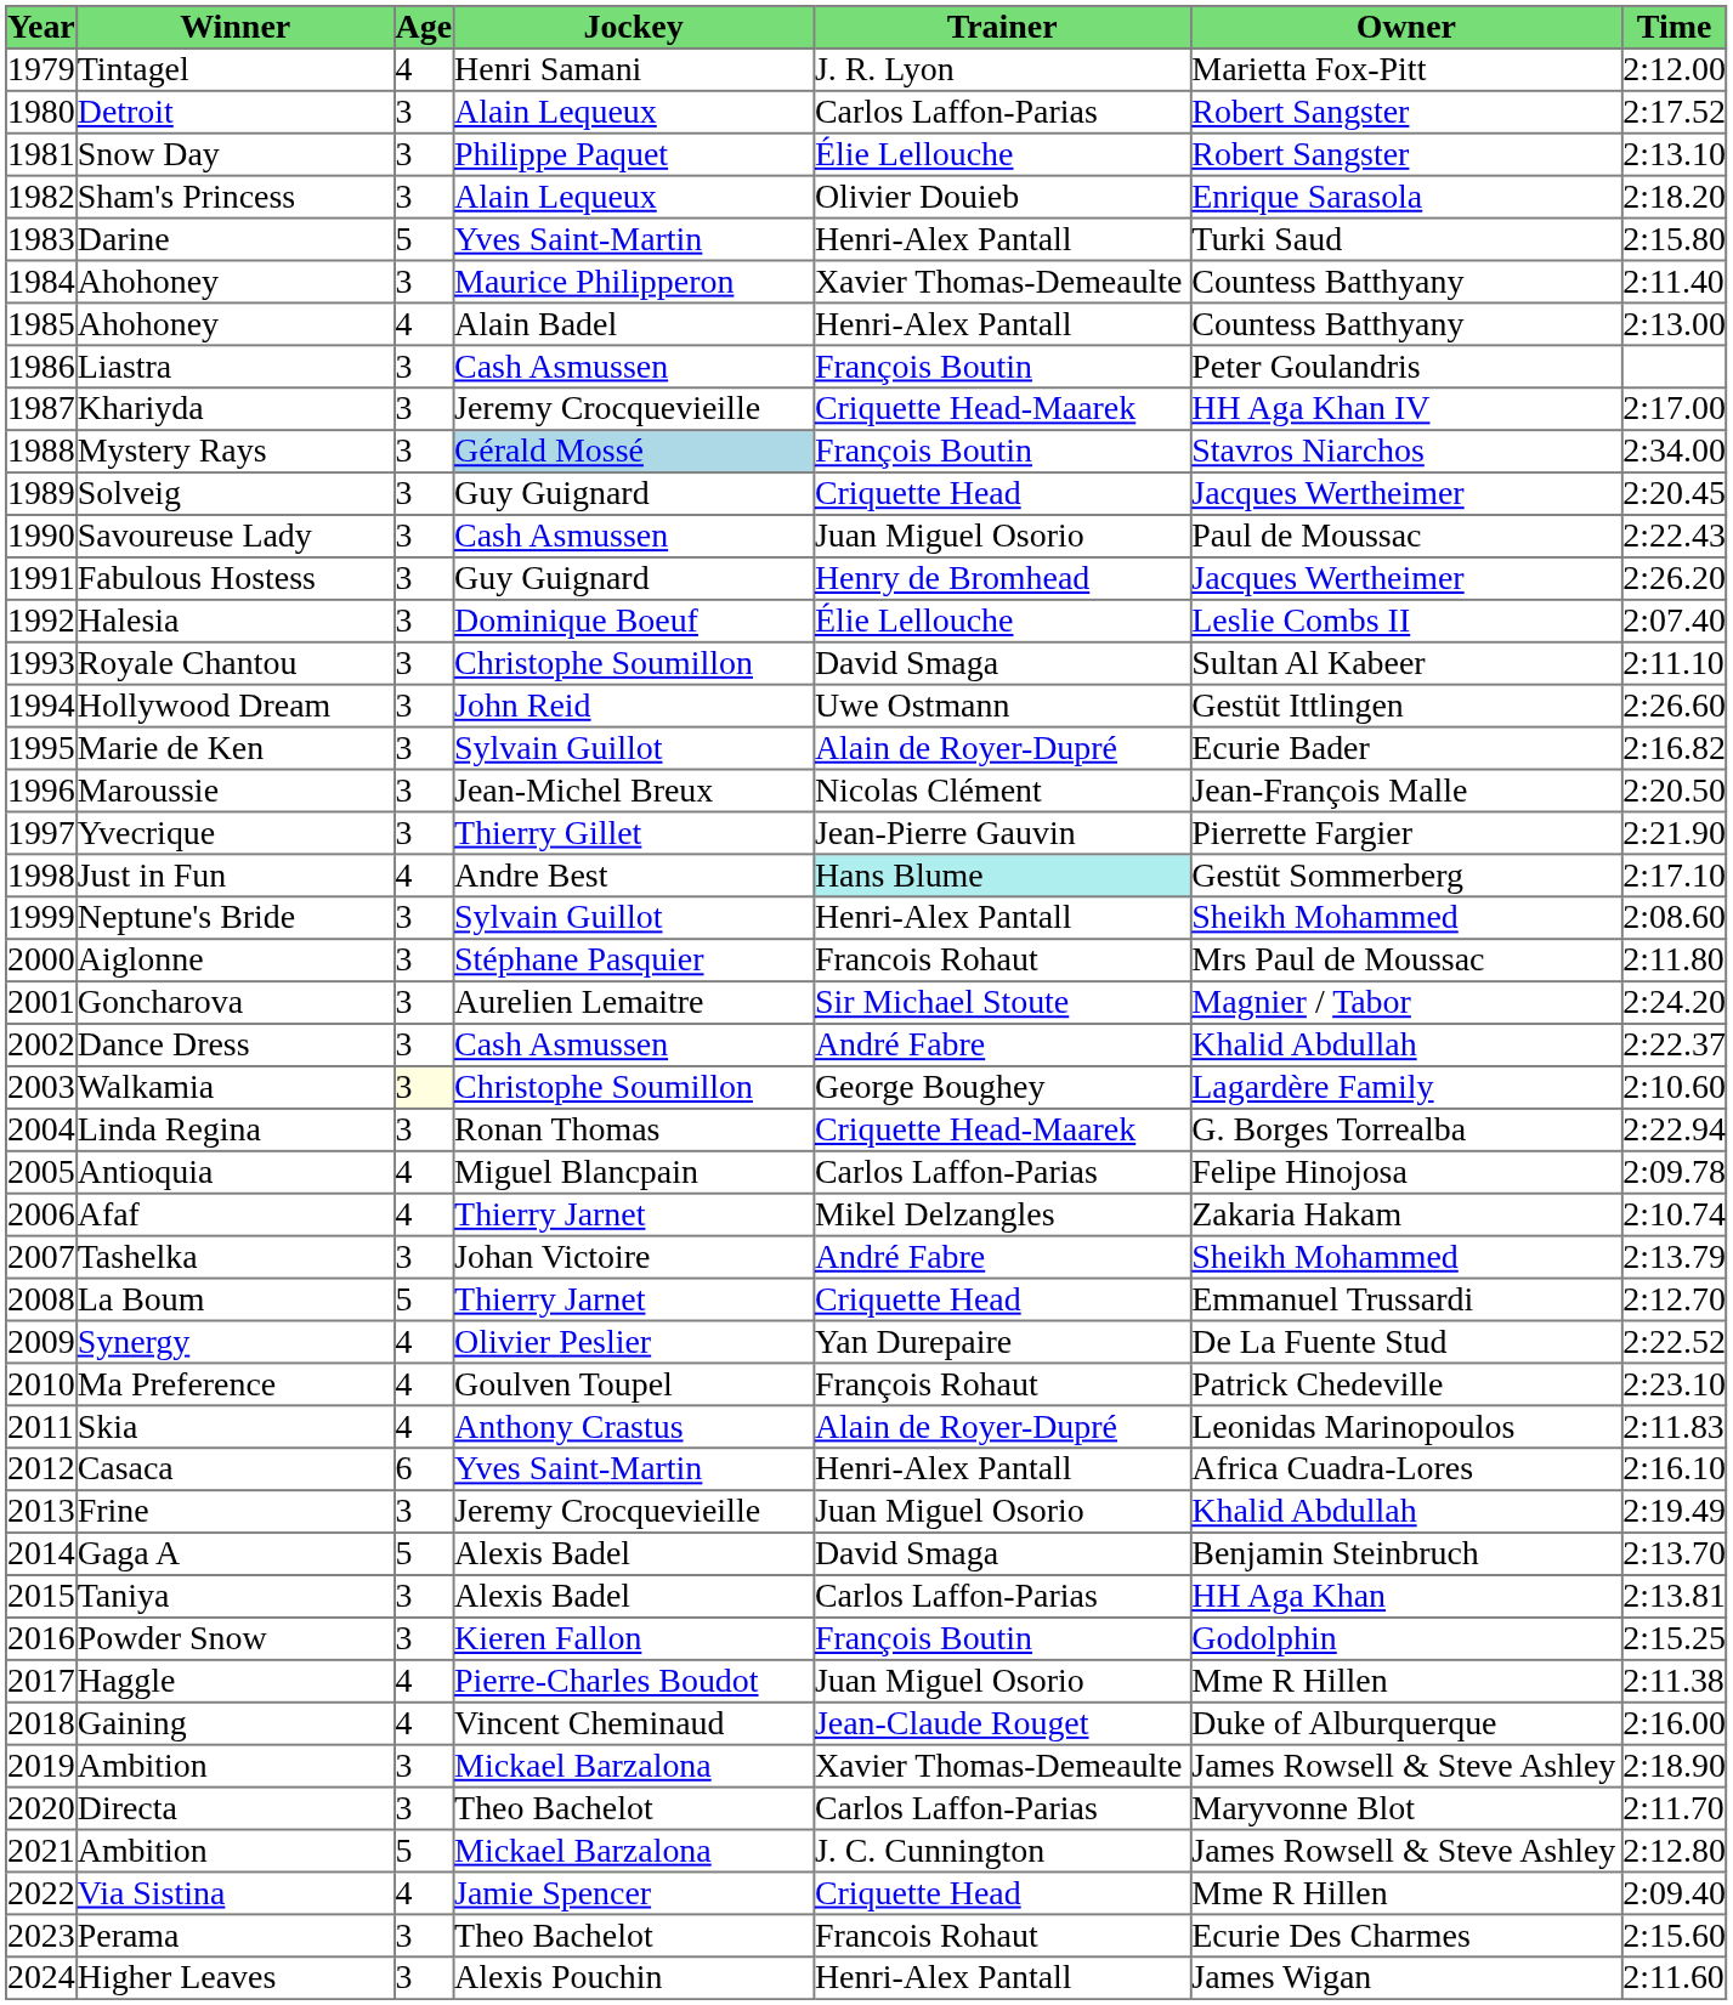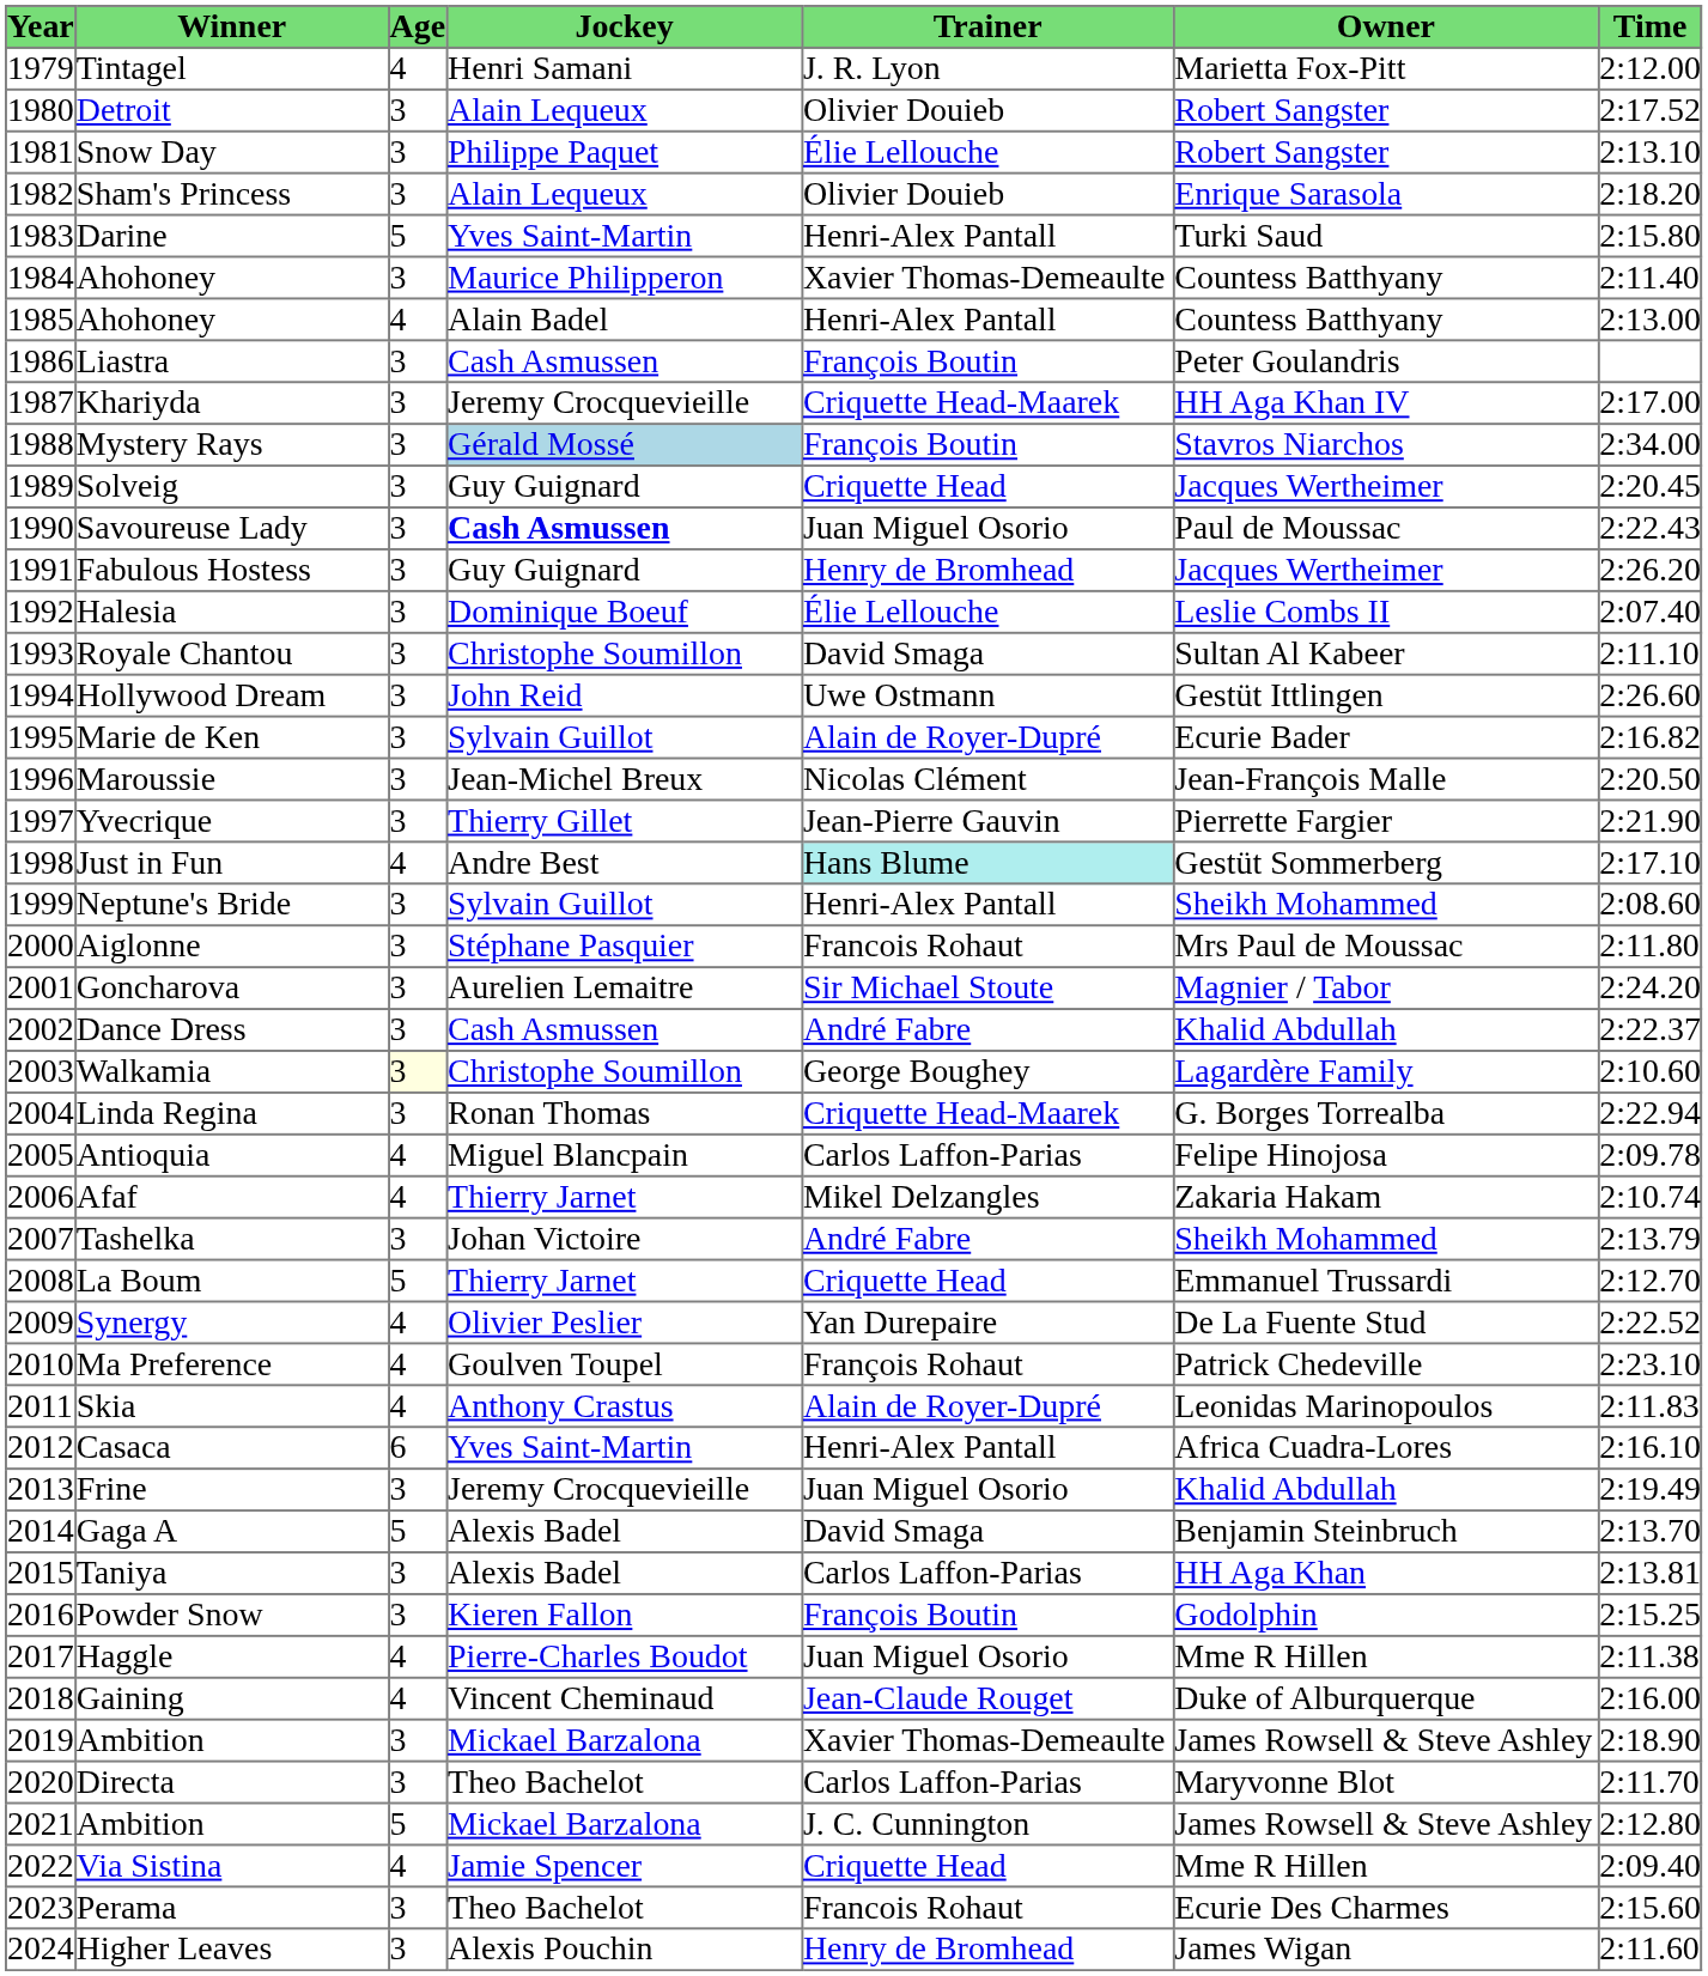Detroit | Trainer: Carlos Laffon-Parias -> Olivier Douieb
Savoureuse Lady | Jockey: normal -> bold
Higher Leaves | Trainer: Henri-Alex Pantall -> Henry de Bromhead
